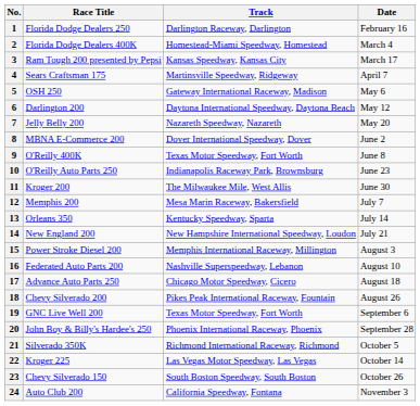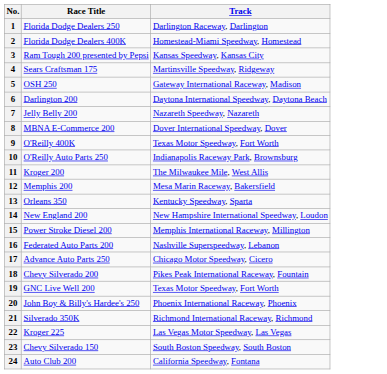- column: Date | February 16 | March 4 | March 17 | April 7 | May 6 | May 12 | May 20 | June 2 | June 8 | June 23 | June 30 | July 7 | July 14 | July 21 | August 3 | August 10 | August 18 | August 26 | September 6 | September 28 | October 5 | October 14 | October 26 | November 3
